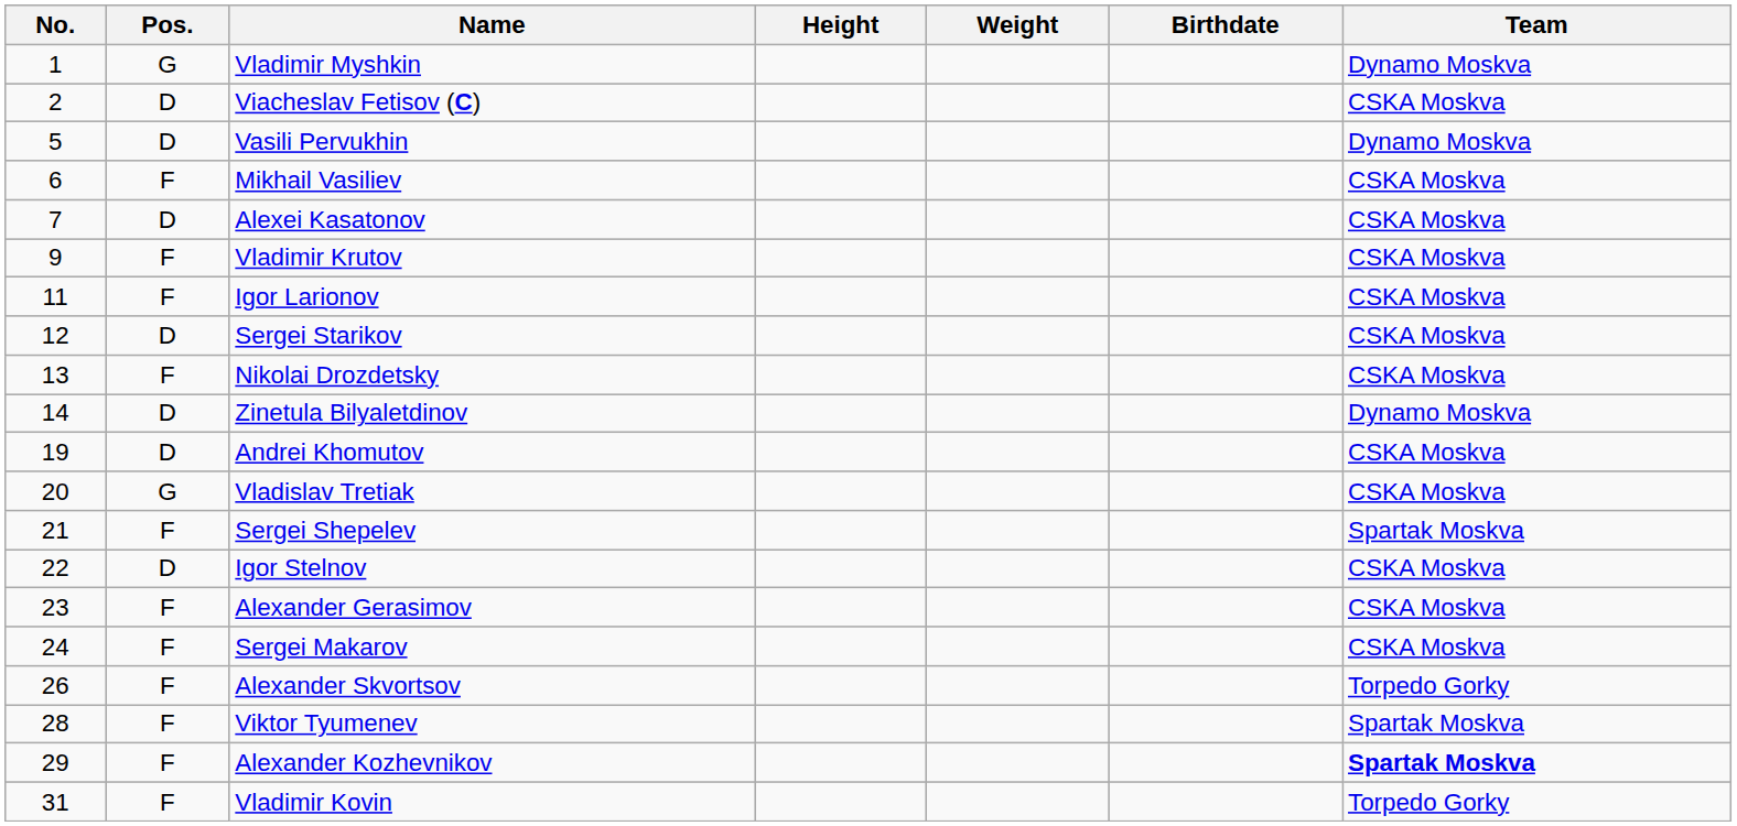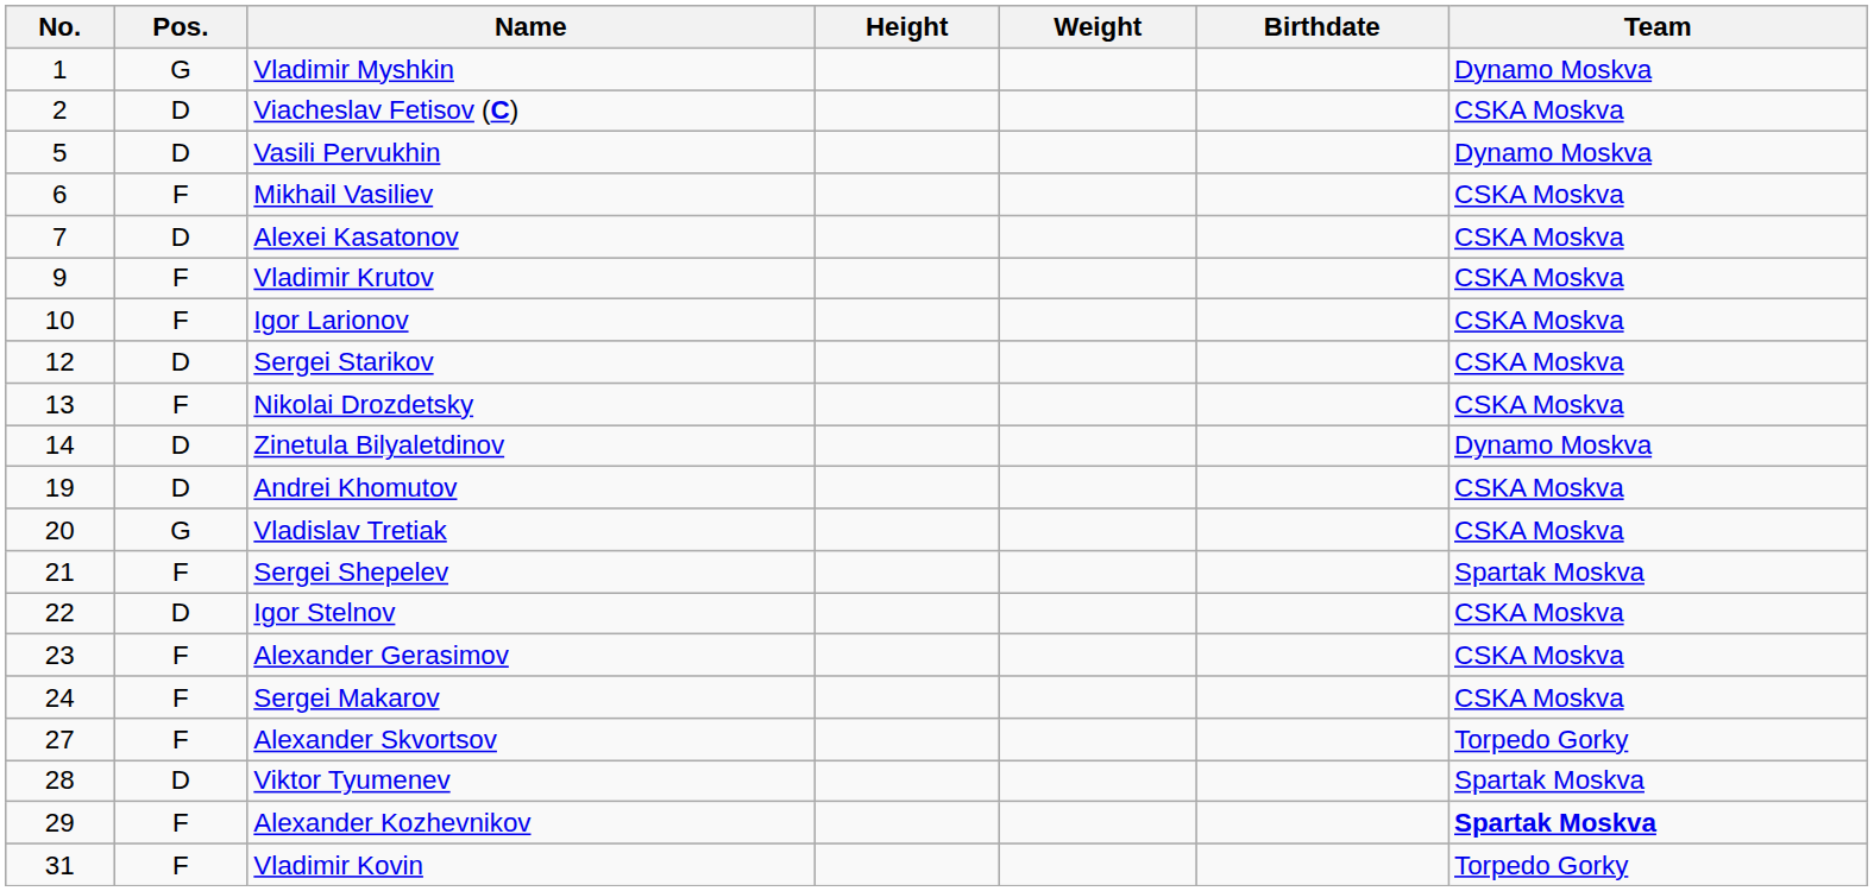Igor Larionov | No.: 11 -> 10
Alexander Skvortsov | No.: 26 -> 27
Viktor Tyumenev | Pos.: F -> D
